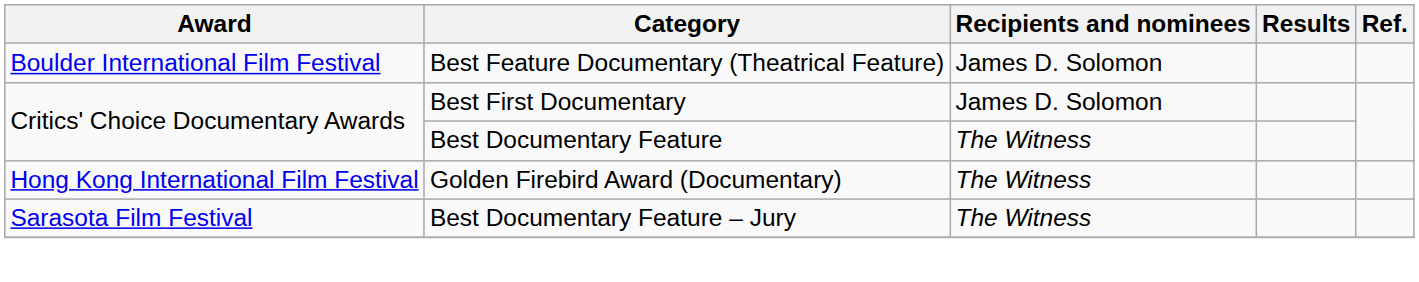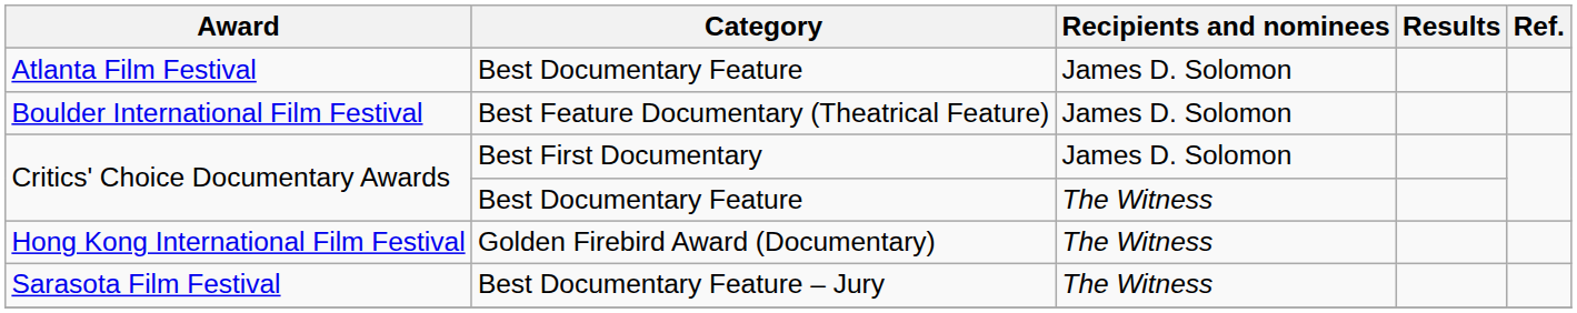+ row: Atlanta Film Festival | Best Documentary Feature | James D. Solomon
